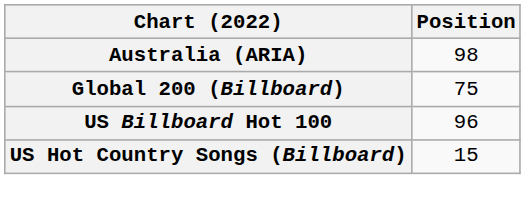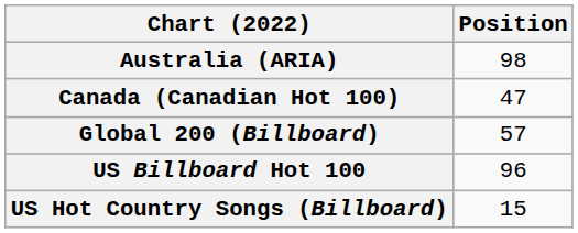+ row: Canada (Canadian Hot 100) | 47
Global 200 (Billboard) | Position: 75 -> 57
